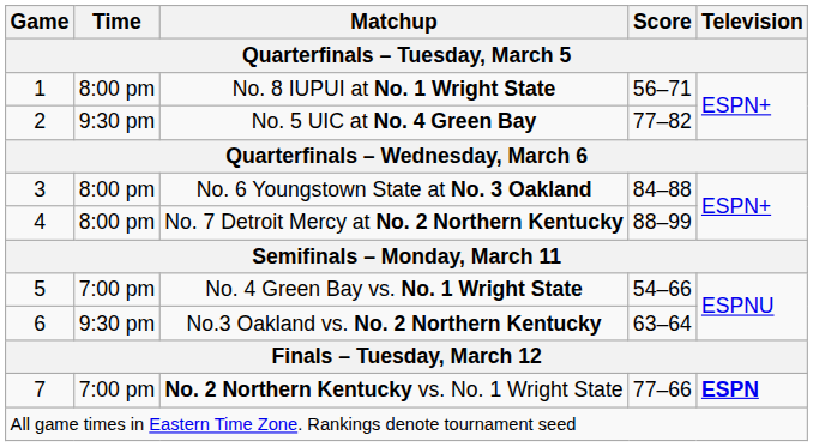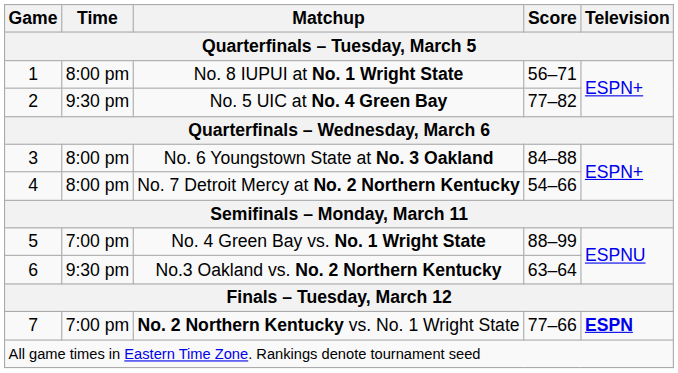No. 7 Detroit Mercy at No. 2 Northern Kentucky | Score: 88–99 -> 54–66
No. 4 Green Bay vs. No. 1 Wright State | Score: 54–66 -> 88–99
